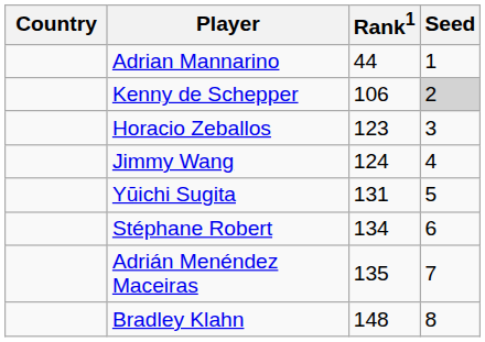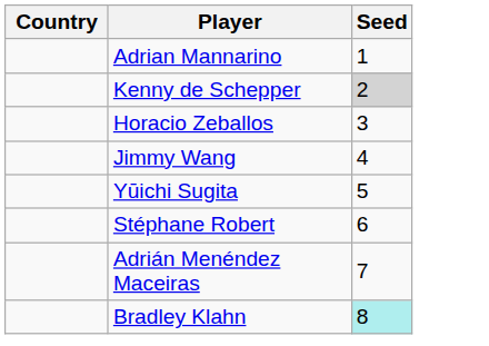- column: Rank1 | 44 | 106 | 123 | 124 | 131 | 134 | 135 | 148
Bradley Klahn | Seed: no background -> paleturquoise background
